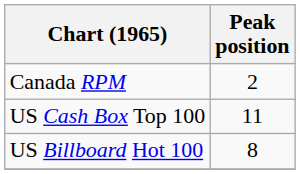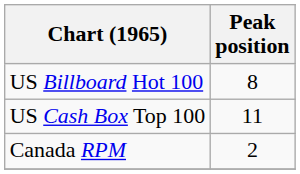rows swapped: US Billboard Hot 100 <-> Canada RPM
